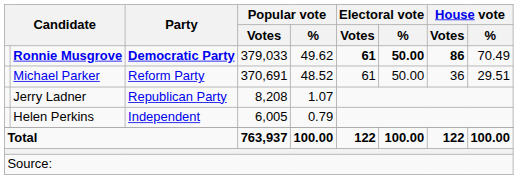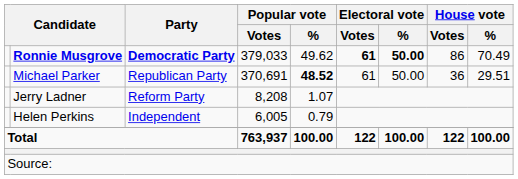Ronnie Musgrove | House vote / Votes: bold -> normal
Michael Parker | Party: Reform Party -> Republican Party
Michael Parker | Popular vote / %: normal -> bold
Jerry Ladner | Party: Republican Party -> Reform Party
